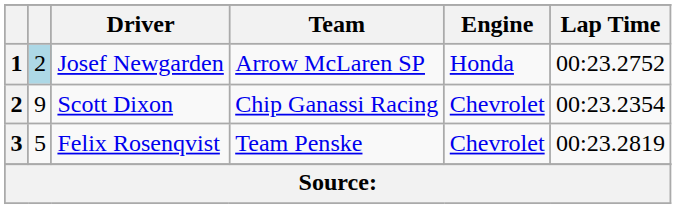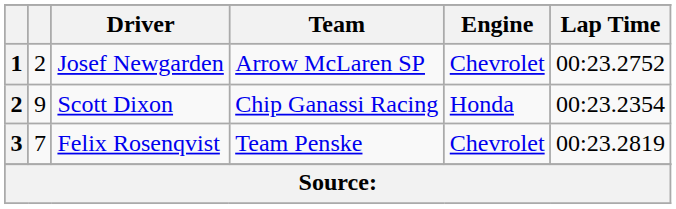Josef Newgarden | column 2: lightblue background -> no background
Josef Newgarden | Engine: Honda -> Chevrolet
Scott Dixon | Engine: Chevrolet -> Honda
Felix Rosenqvist | column 2: 5 -> 7
